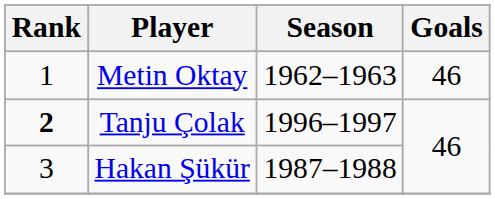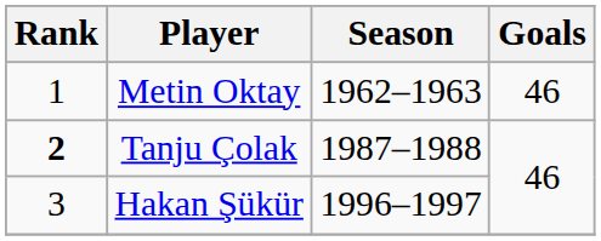Tanju Çolak | Season: 1996–1997 -> 1987–1988
Hakan Şükür | Season: 1987–1988 -> 1996–1997
